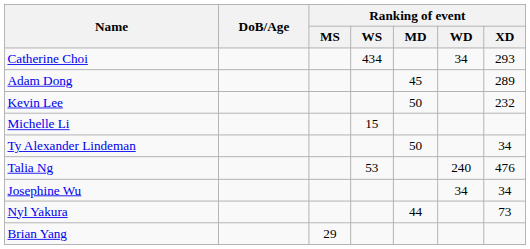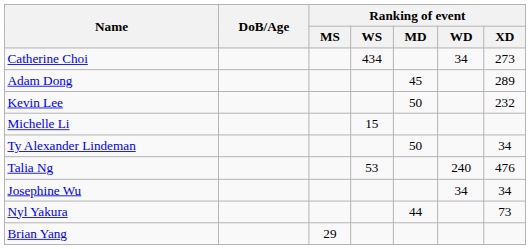Catherine Choi | Ranking of event / XD: 293 -> 273
